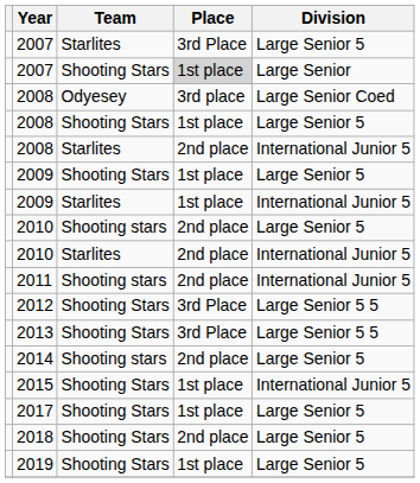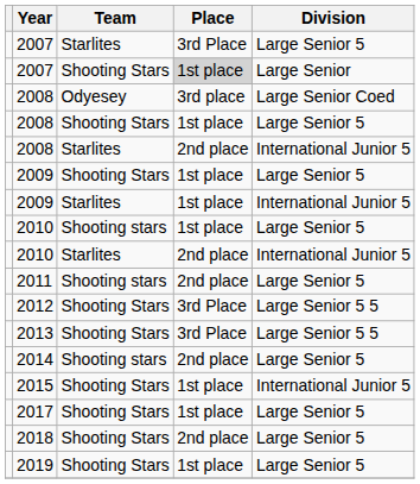2010 / Shooting stars | Place: 2nd place -> 1st place
2011 | Division: International Junior 5 -> Large Senior 5
